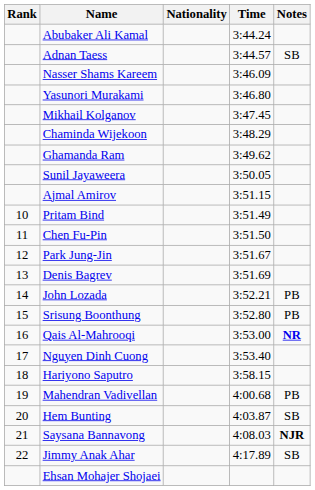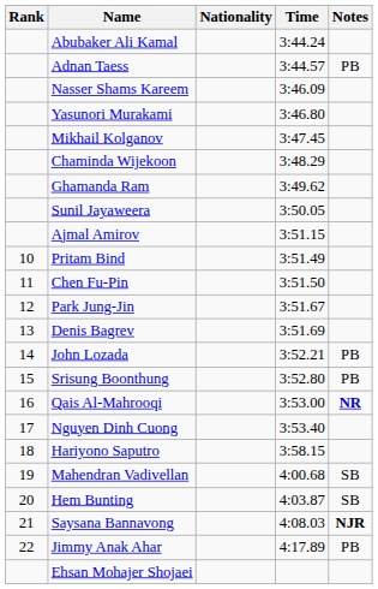Adnan Taess | Notes: SB -> PB
Mahendran Vadivellan | Notes: PB -> SB
Jimmy Anak Ahar | Notes: SB -> PB
